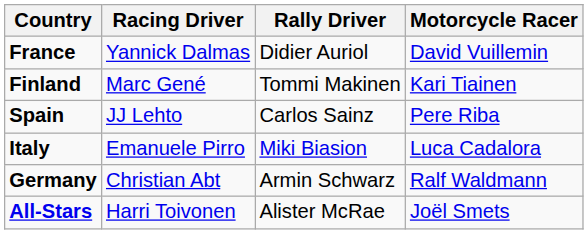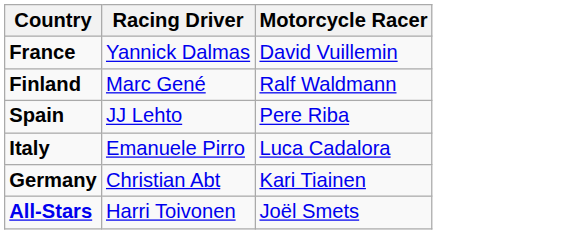- column: Rally Driver | Didier Auriol | Tommi Makinen | Carlos Sainz | Miki Biasion | Armin Schwarz | Alister McRae
Finland | Motorcycle Racer: Kari Tiainen -> Ralf Waldmann
Germany | Motorcycle Racer: Ralf Waldmann -> Kari Tiainen
